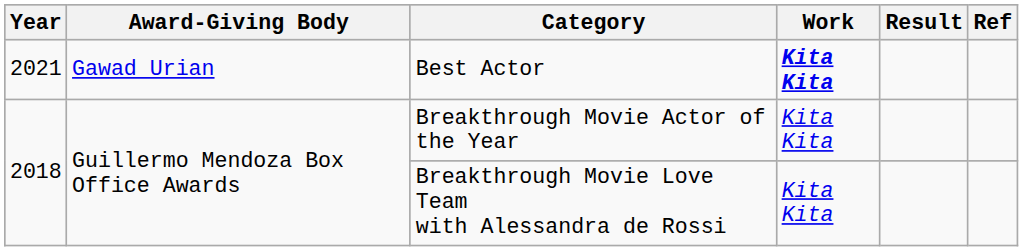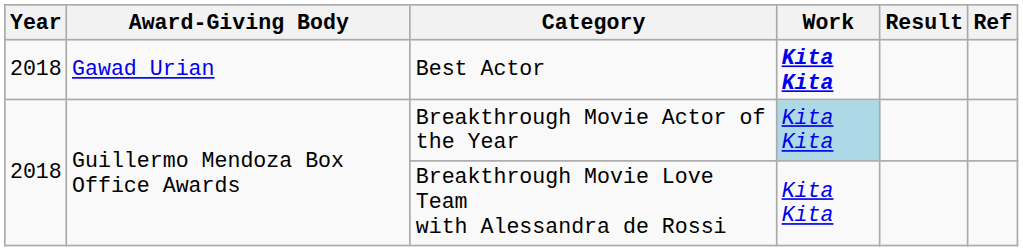Best Actor | Year: 2021 -> 2018
Breakthrough Movie Actor of the Year | Work: no background -> lightblue background
